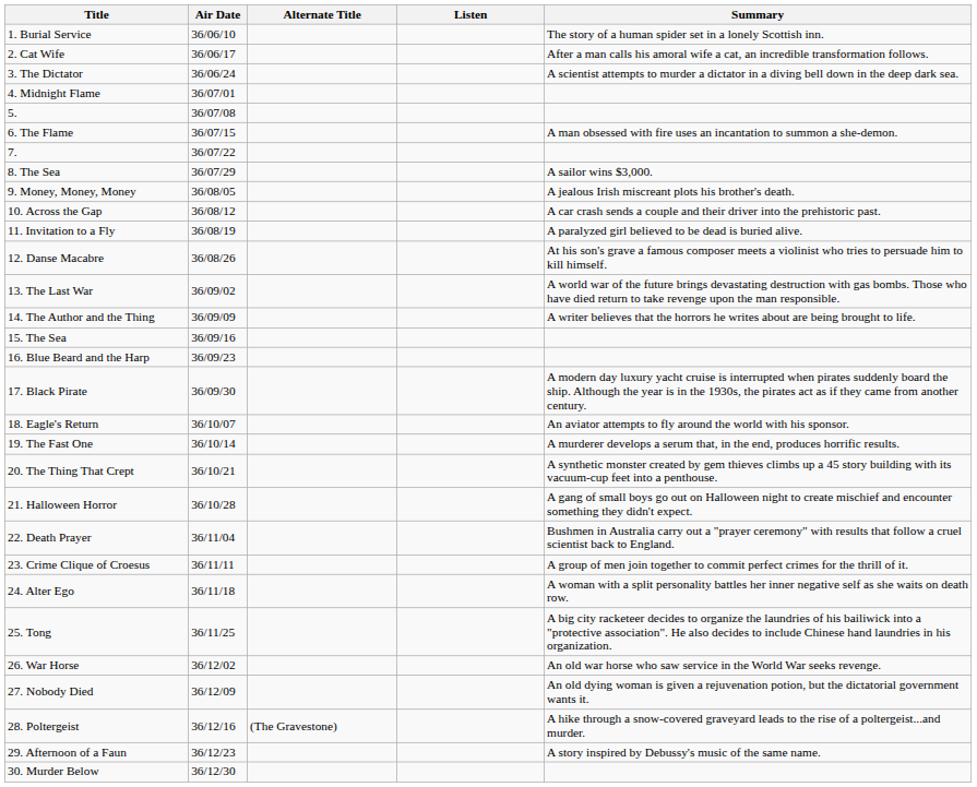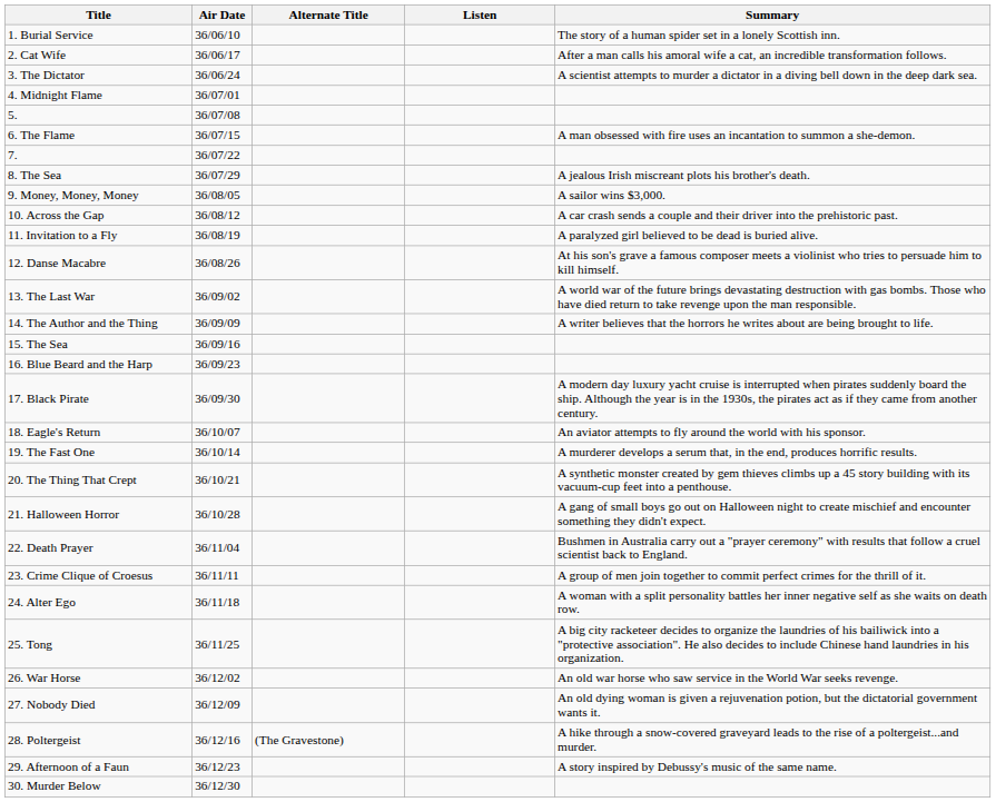8. The Sea | Summary: A sailor wins $3,000. -> A jealous Irish miscreant plots his brother's death.
9. Money, Money, Money | Summary: A jealous Irish miscreant plots his brother's death. -> A sailor wins $3,000.
